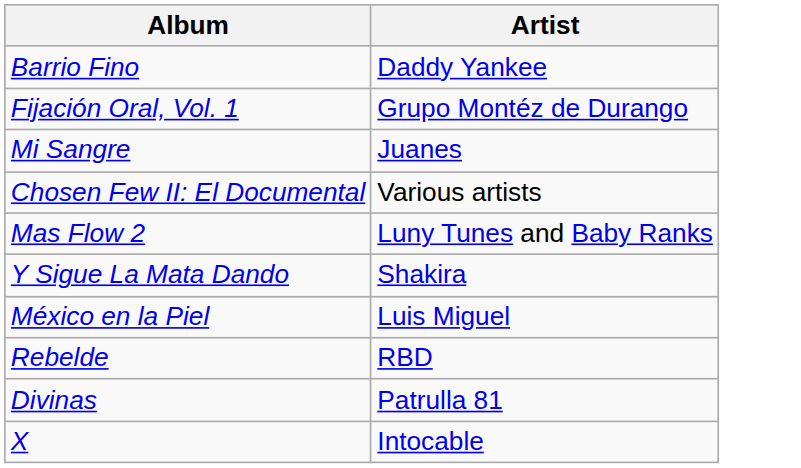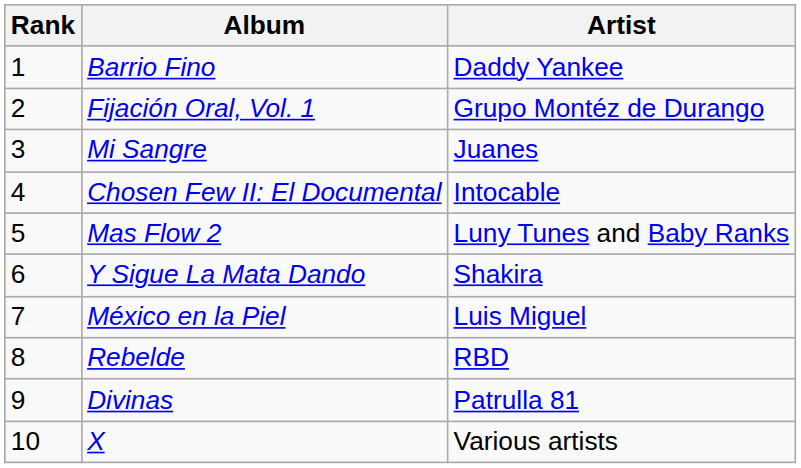+ column: Rank | 1 | 2 | 3 | 4 | 5 | 6 | 7 | 8 | 9 | 10
Chosen Few II: El Documental | Artist: Various artists -> Intocable
X | Artist: Intocable -> Various artists
